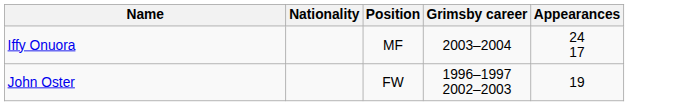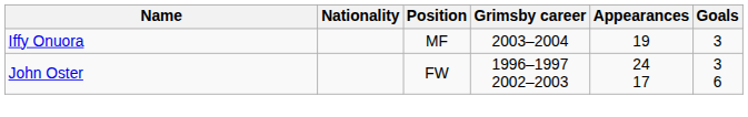+ column: Goals | 3 | 3 6
Iffy Onuora | Appearances: 24 17 -> 19
John Oster | Appearances: 19 -> 24 17
